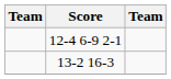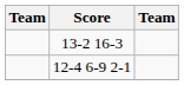rows swapped: 13-2 16-3 <-> 12-4 6-9 2-1
